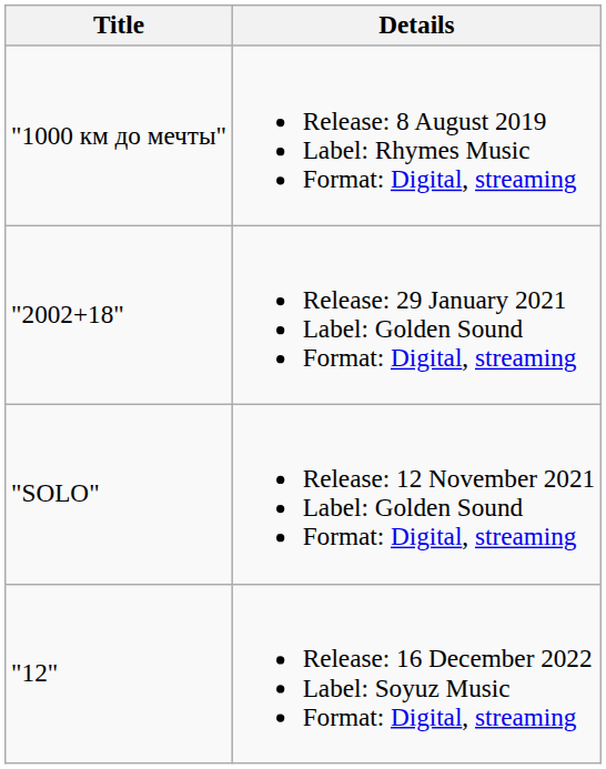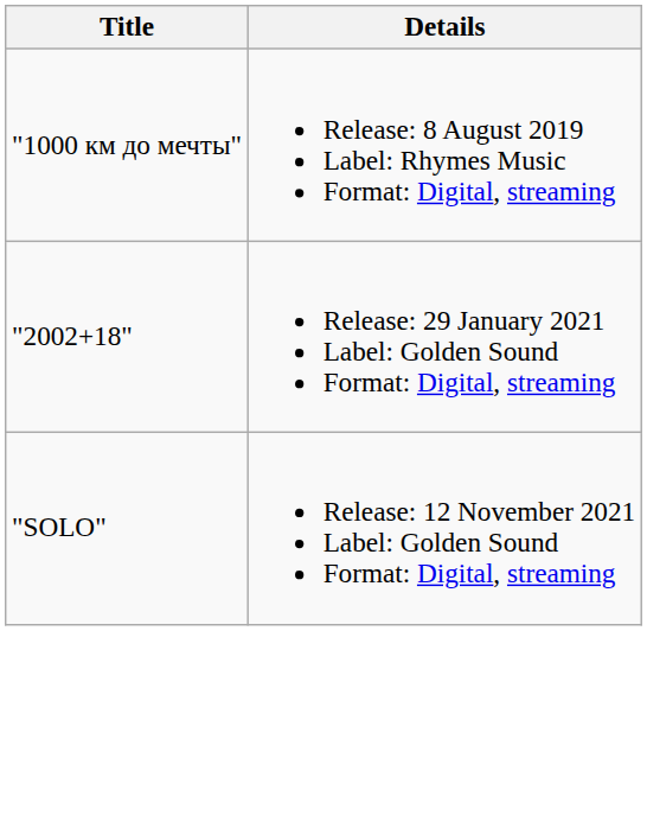- row: "12" | Release: 16 December 2022 Label: Soyuz Music Format: Digital, streaming
